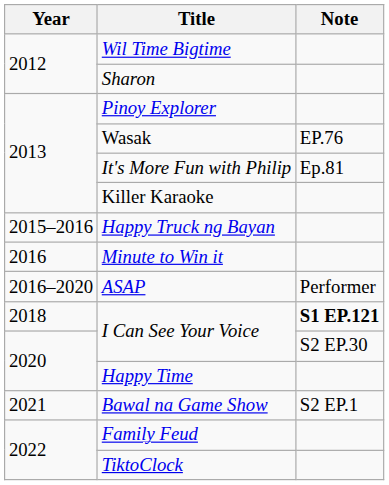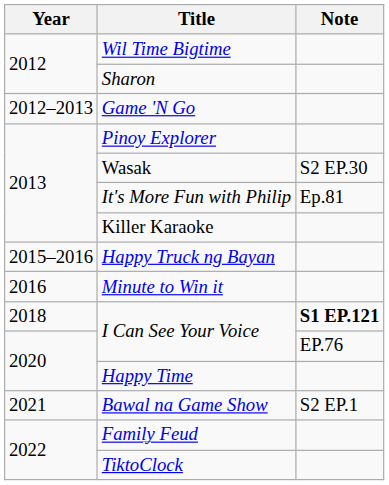+ row: 2012–2013 | Game 'N Go
Wasak | Note: EP.76 -> S2 EP.30
- row: 2016–2020 | ASAP | Performer
2020 / I Can See Your Voice | Note: S2 EP.30 -> EP.76
